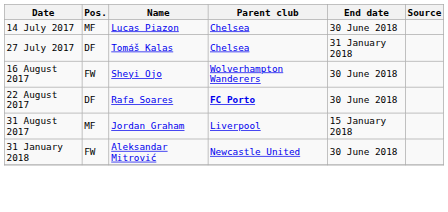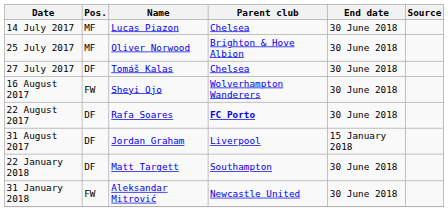+ row: 25 July 2017 | MF | Oliver Norwood | Brighton & Hove Albion | 30 June 2018
27 July 2017 | End date: 31 January 2018 -> 30 June 2018
31 August 2017 | Pos.: MF -> DF
+ row: 22 January 2018 | DF | Matt Targett | Southampton | 30 June 2018
